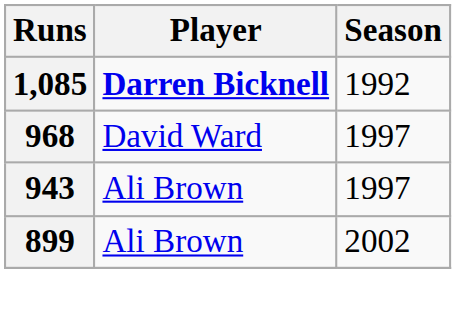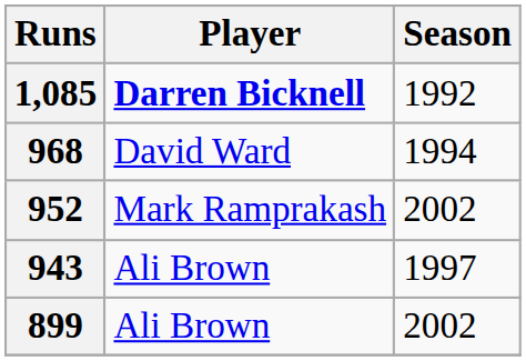968 | Season: 1997 -> 1994
+ row: 952 | Mark Ramprakash | 2002
